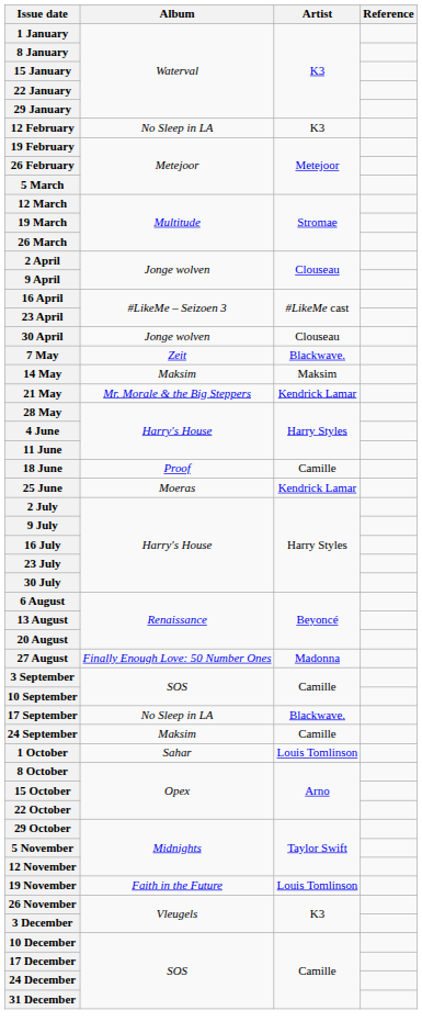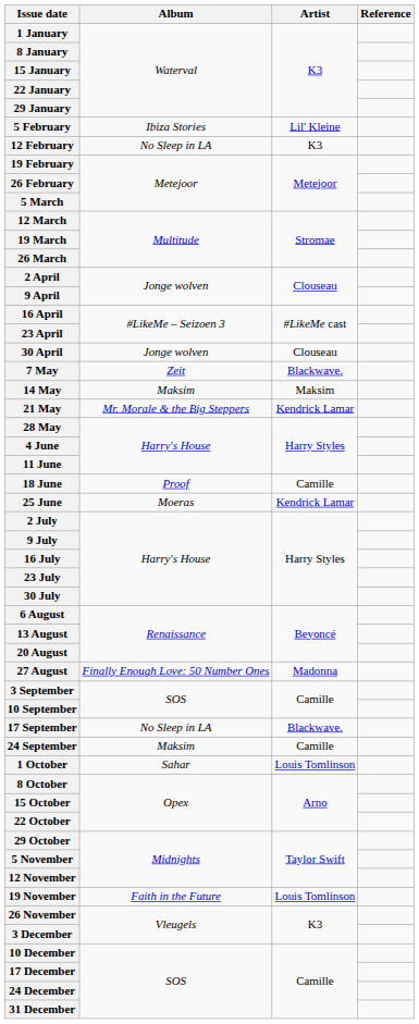+ row: 5 February | Ibiza Stories | Lil' Kleine
